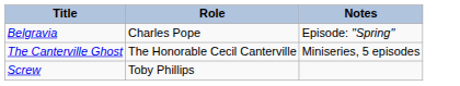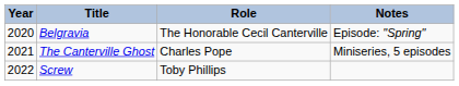+ column: Year | 2020 | 2021 | 2022
Belgravia | Role: Charles Pope -> The Honorable Cecil Canterville
The Canterville Ghost | Role: The Honorable Cecil Canterville -> Charles Pope
